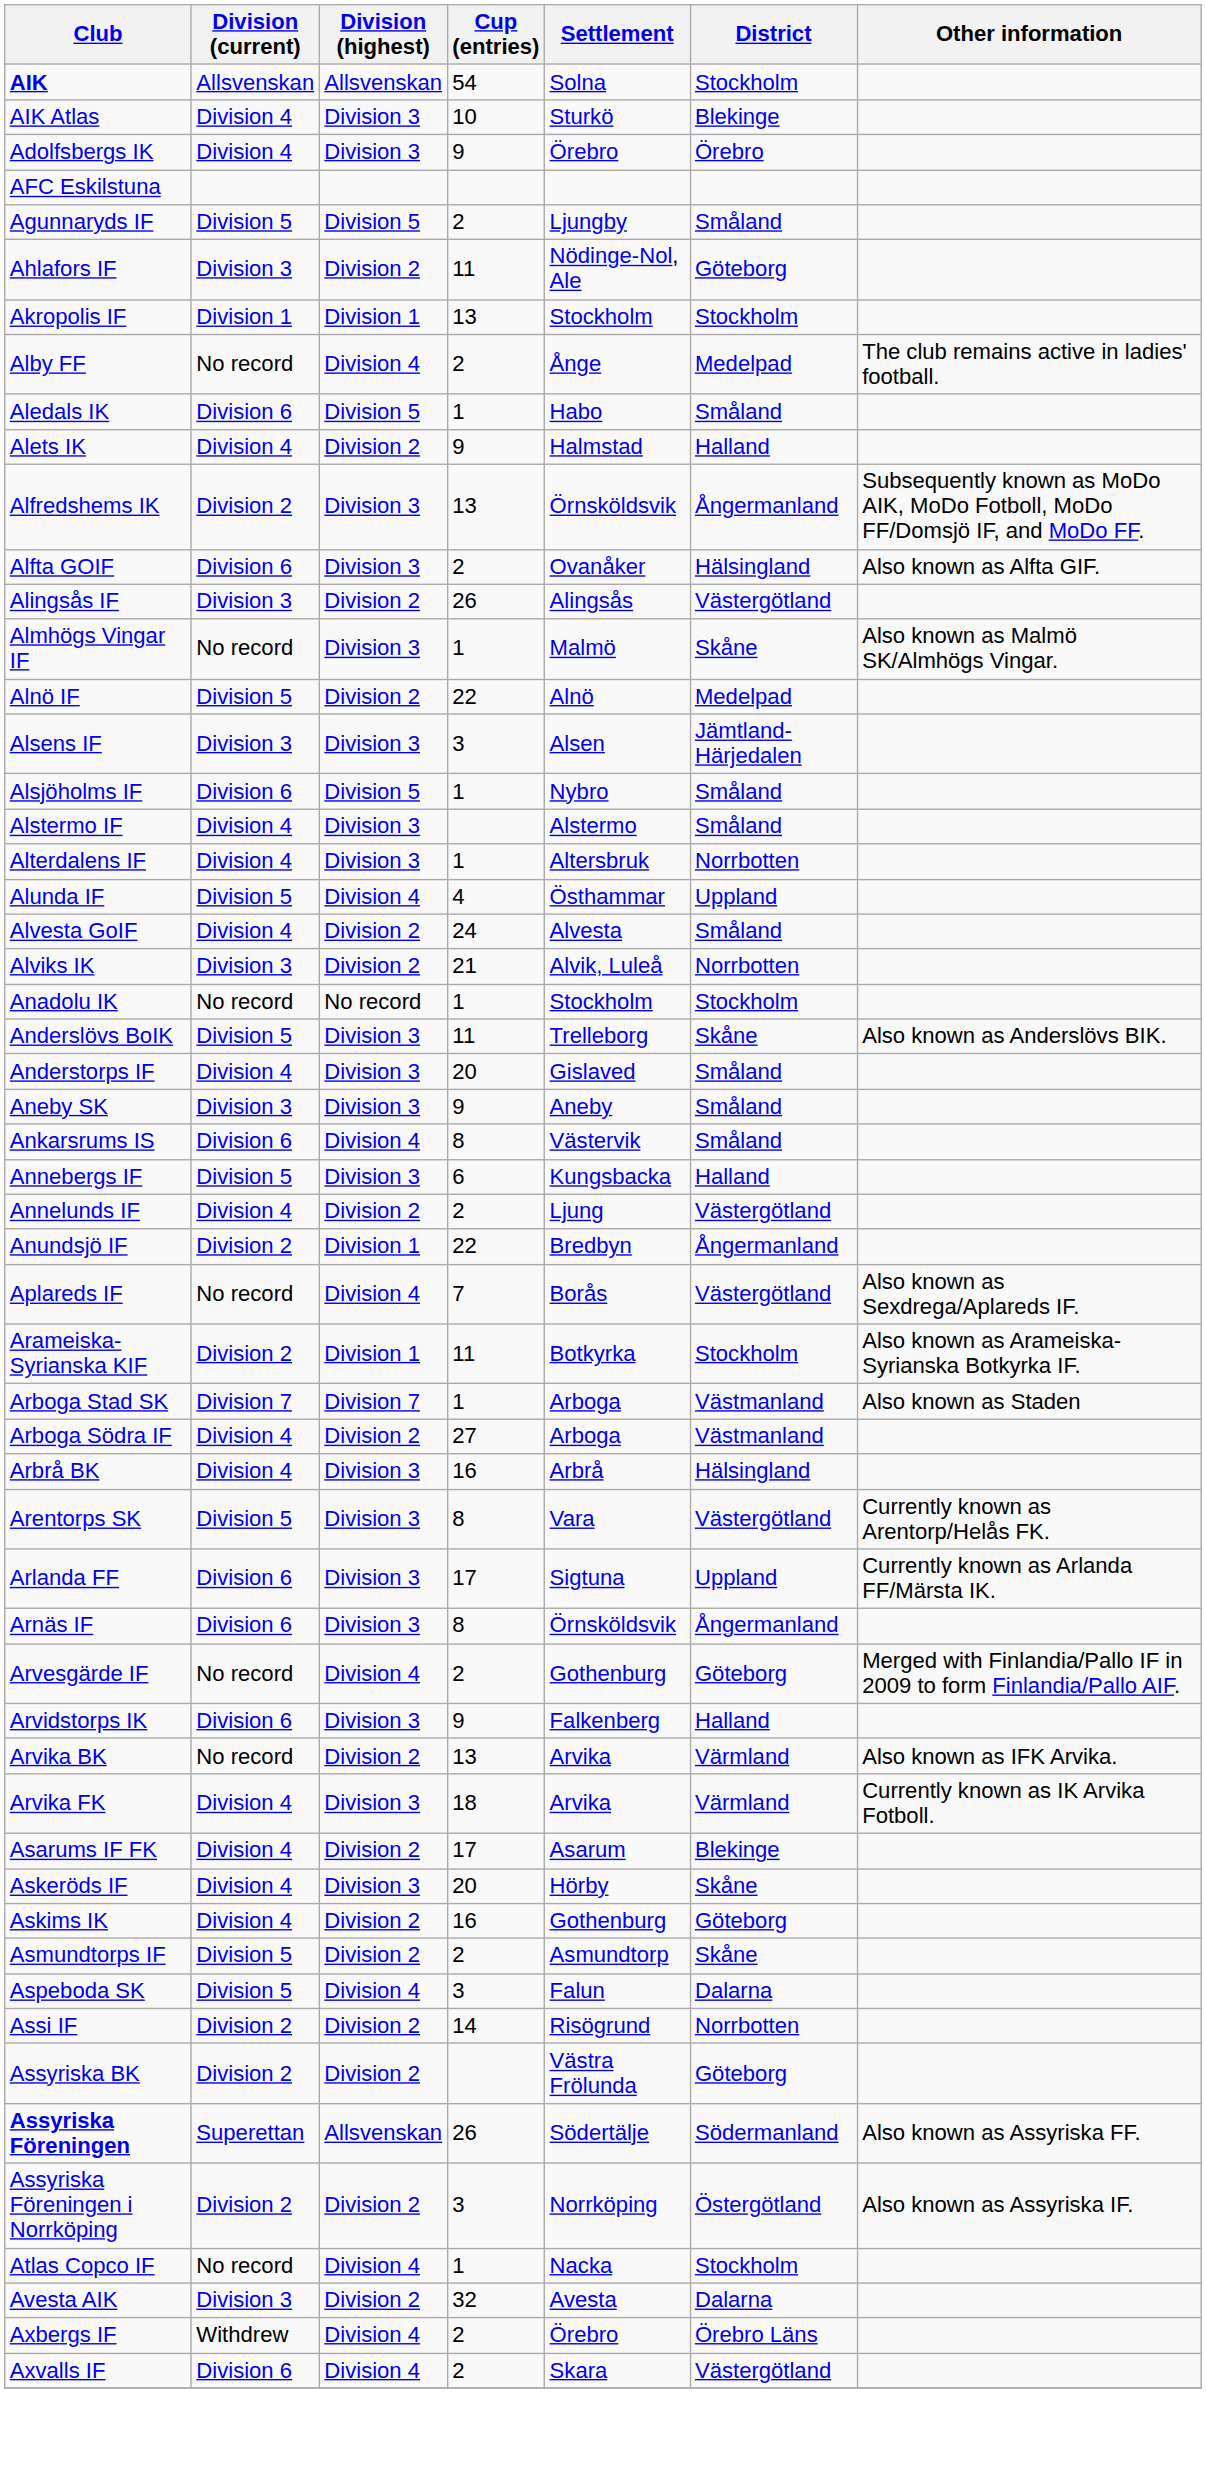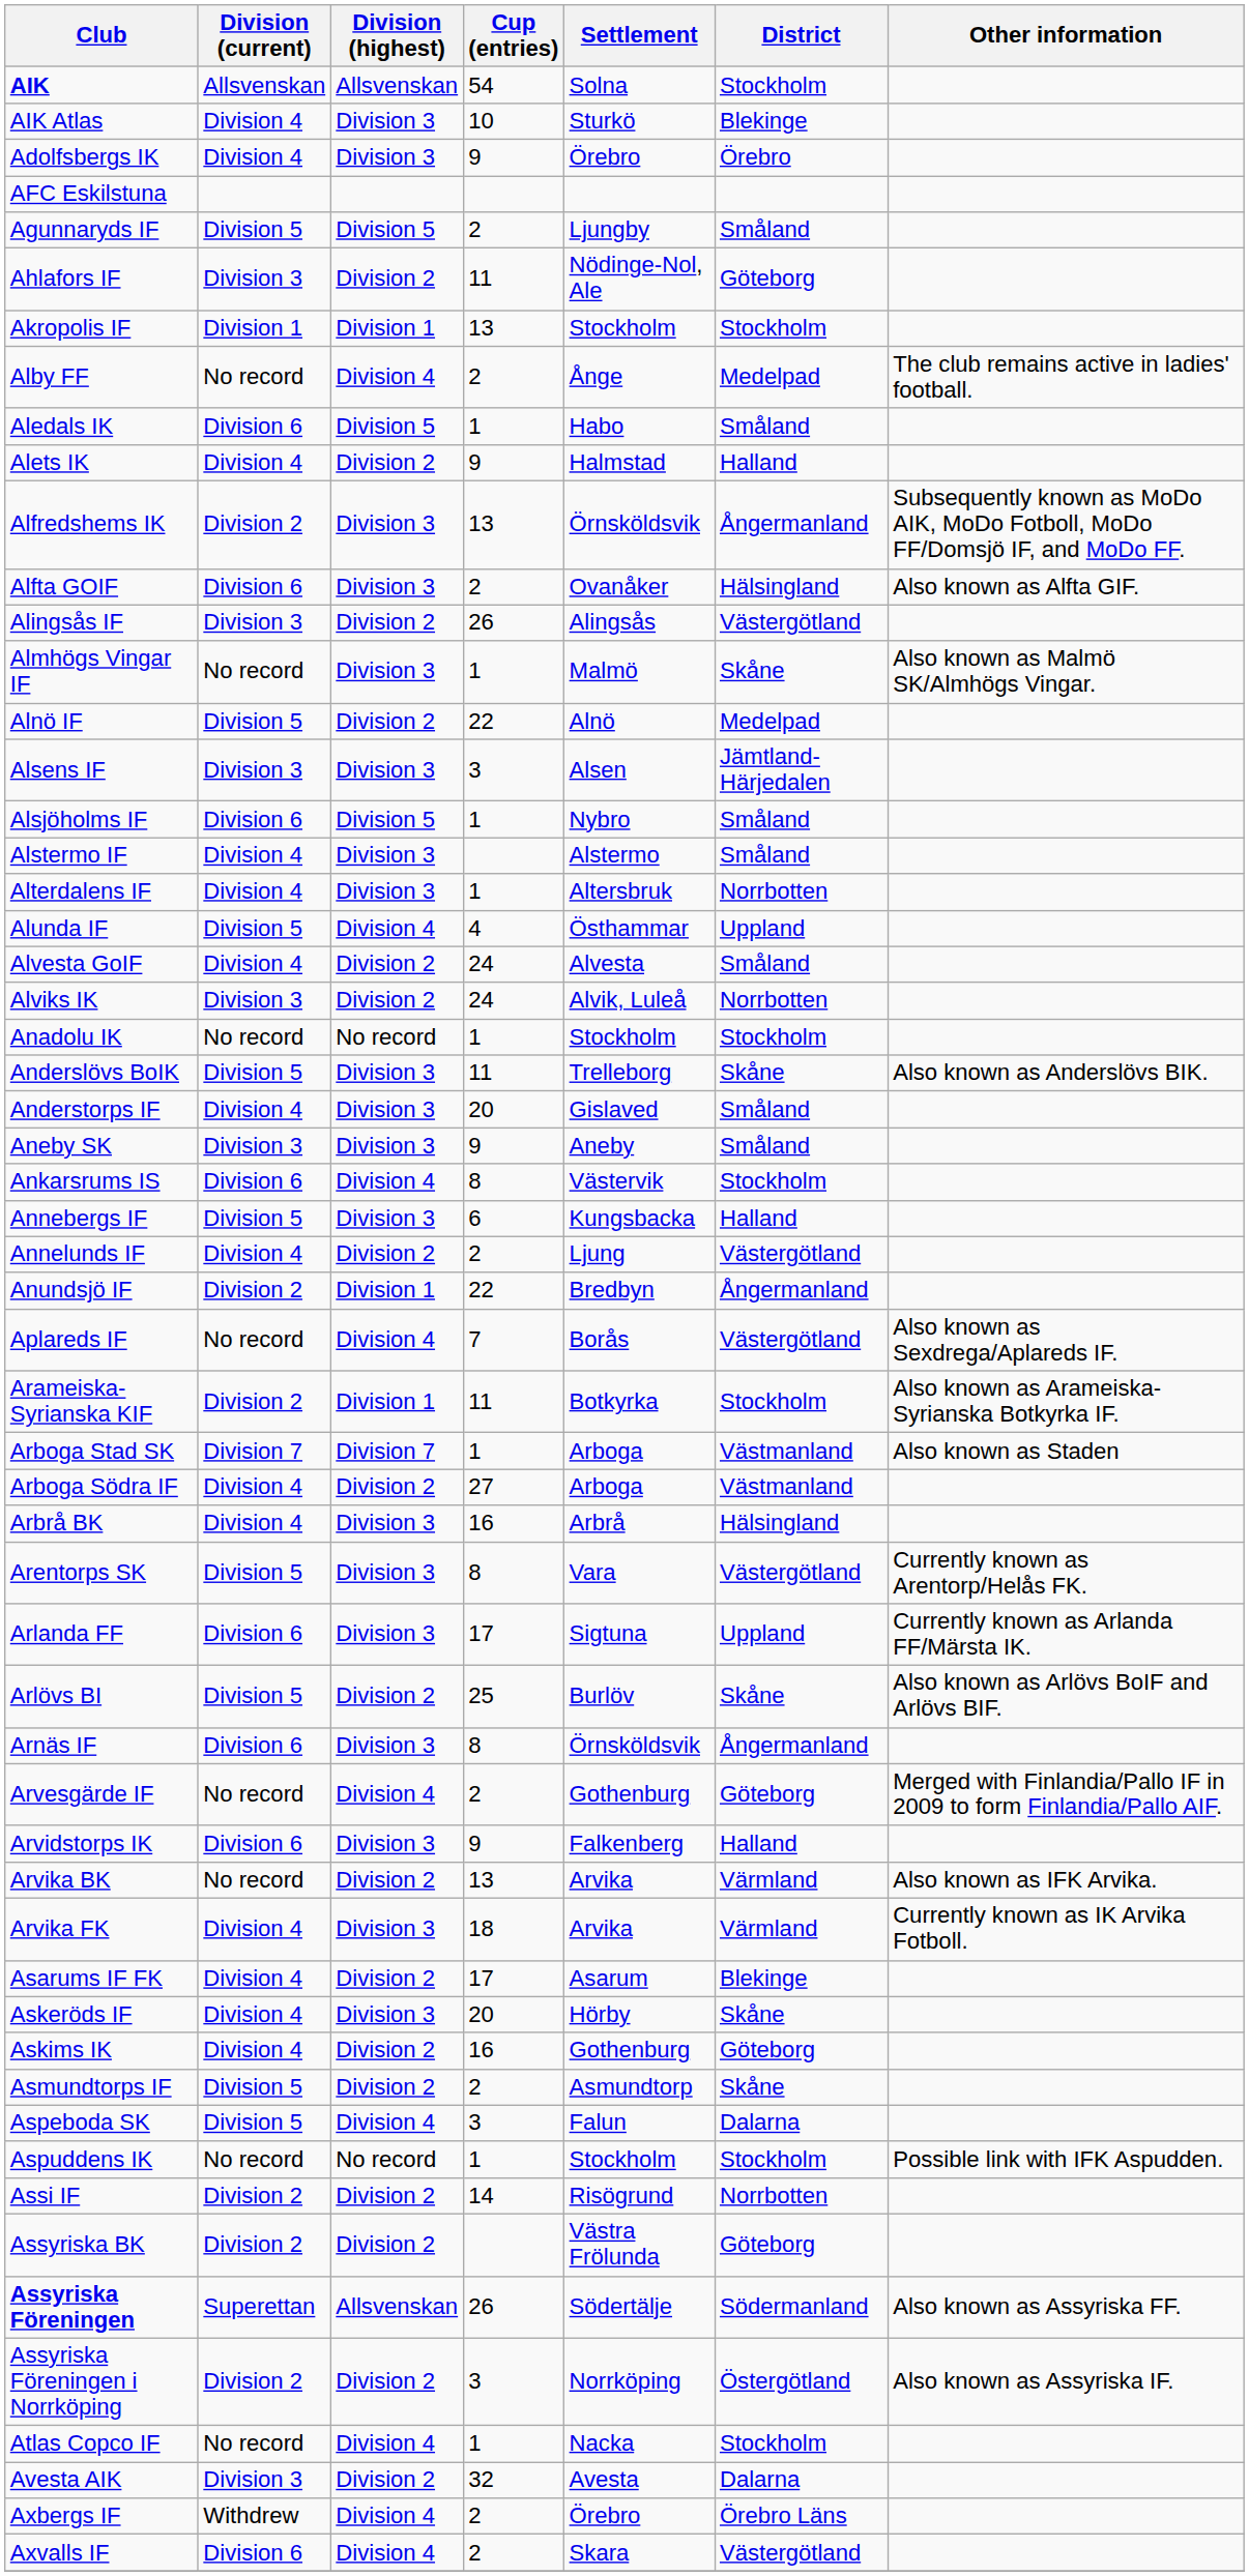Alviks IK | Cup (entries): 21 -> 24
Ankarsrums IS | District: Småland -> Stockholm
+ row: Arlövs BI | Division 5 | Division 2 | 25 | Burlöv | Skåne | Also known as Arlövs BoIF and Arlövs BIF.
+ row: Aspuddens IK | No record | No record | 1 | Stockholm | Stockholm | Possible link with IFK Aspudden.
